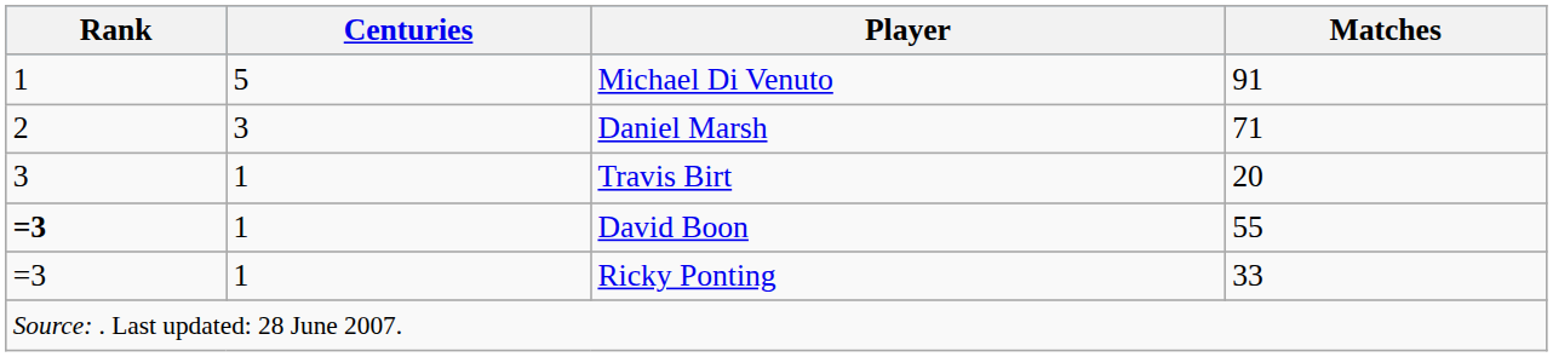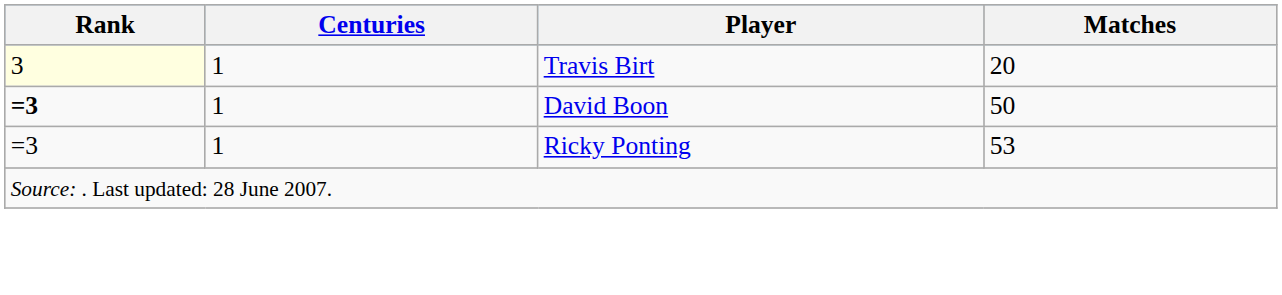- row: 1 | 5 | Michael Di Venuto | 91
- row: 2 | 3 | Daniel Marsh | 71
Travis Birt | Rank: no background -> lightyellow background
David Boon | Matches: 55 -> 50
Ricky Ponting | Matches: 33 -> 53
